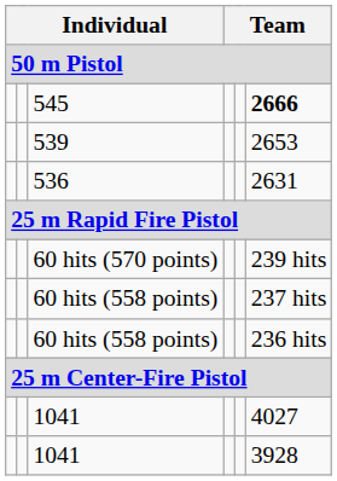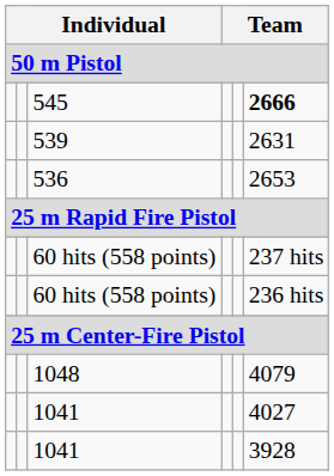539 | column 6: 2653 -> 2631
536 | column 6: 2631 -> 2653
- row: 60 hits (570 points) | 239 hits
+ row: 1048 | 4079
